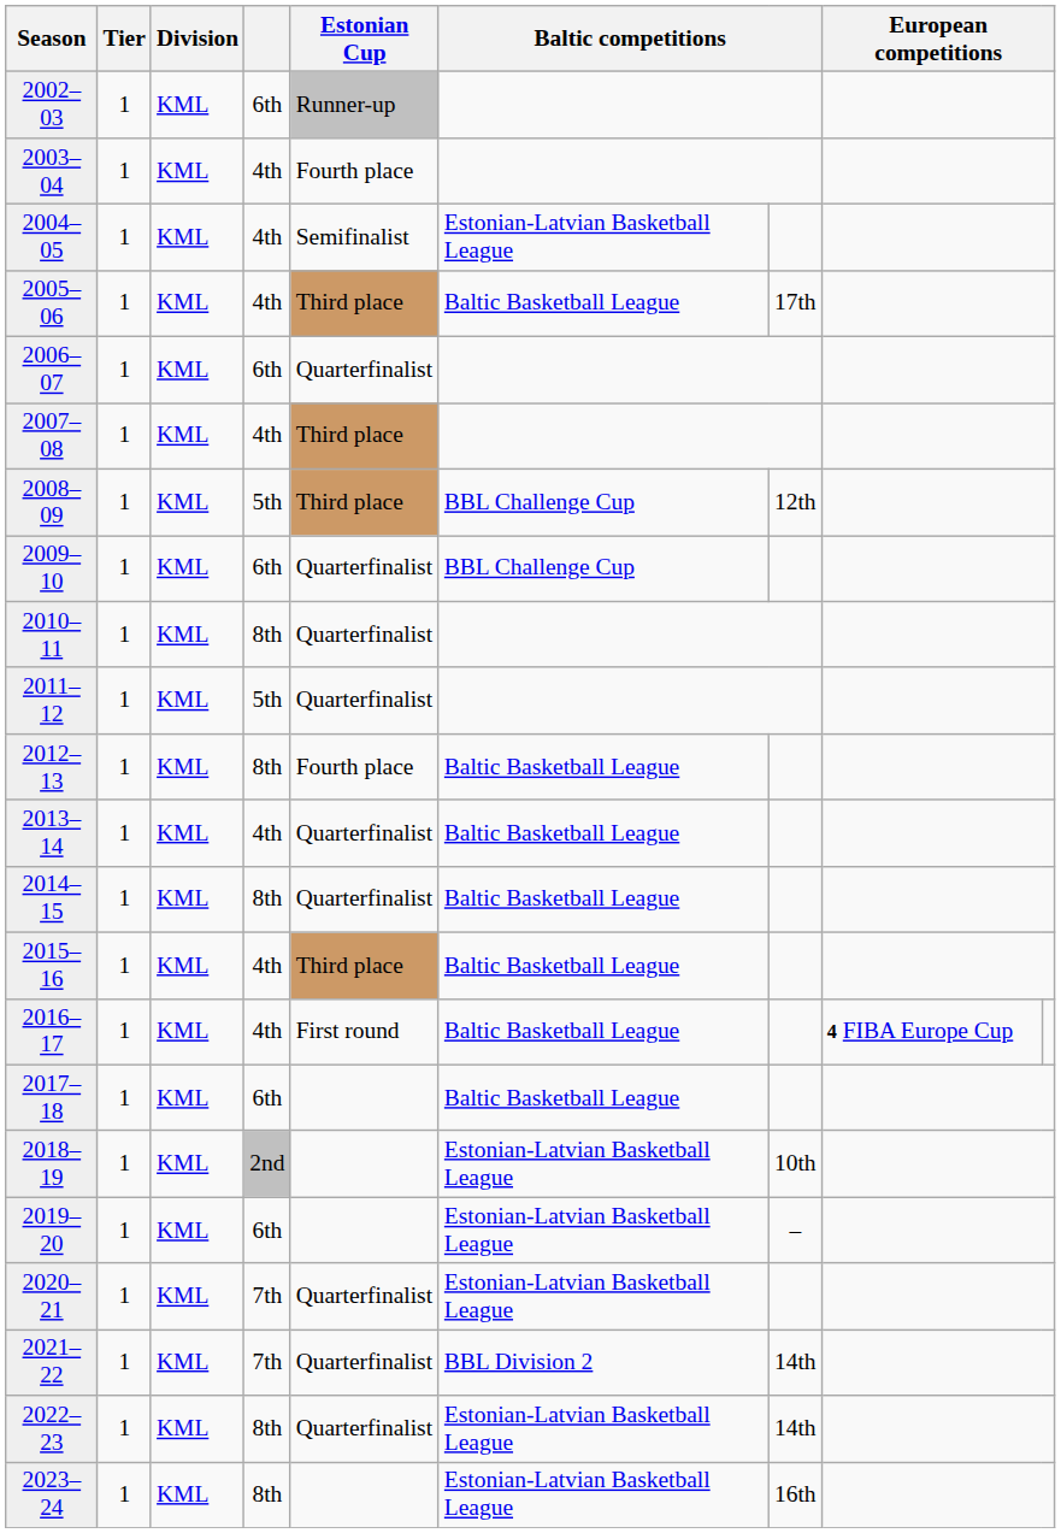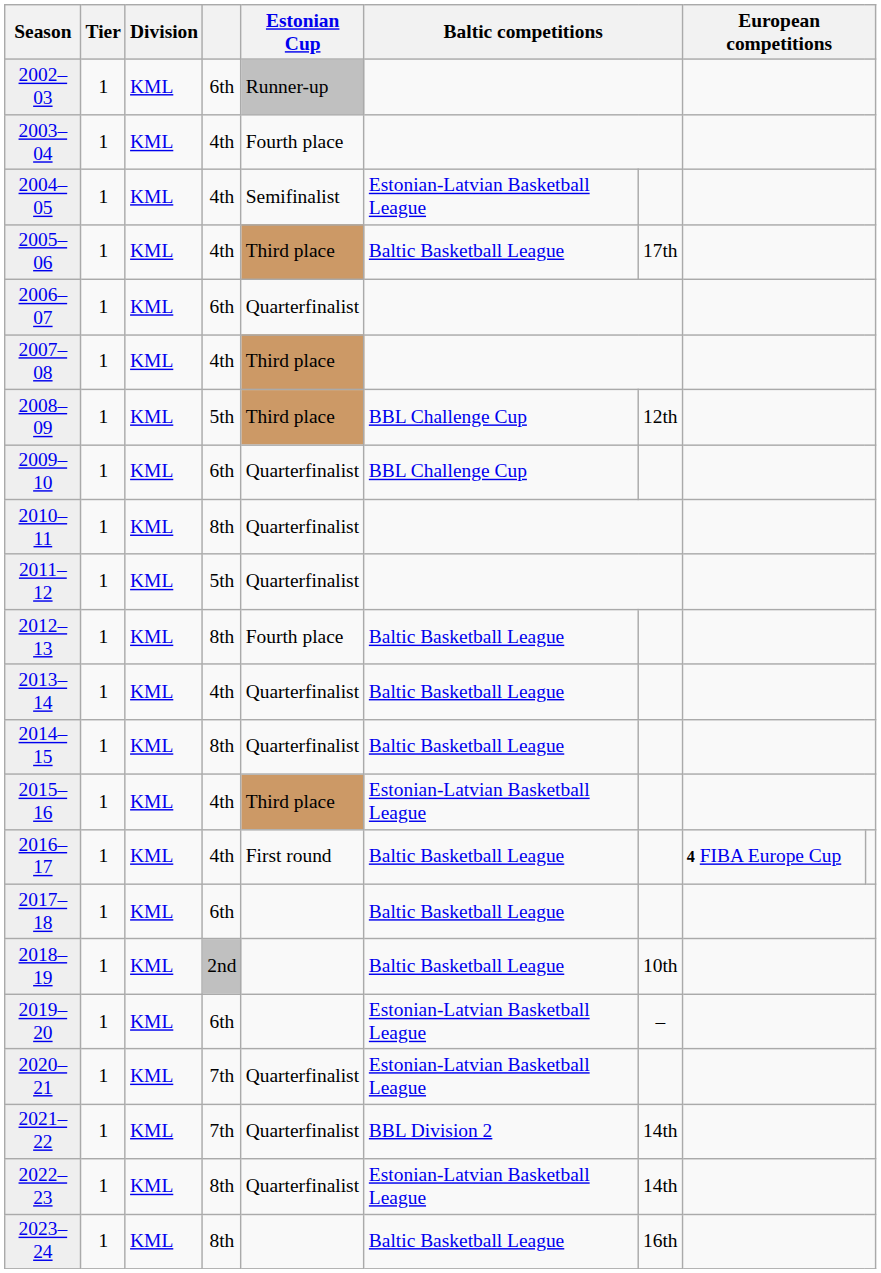2015–16 | column 6: Baltic Basketball League -> Estonian-Latvian Basketball League
2018–19 | column 6: Estonian-Latvian Basketball League -> Baltic Basketball League
2023–24 | column 6: Estonian-Latvian Basketball League -> Baltic Basketball League
